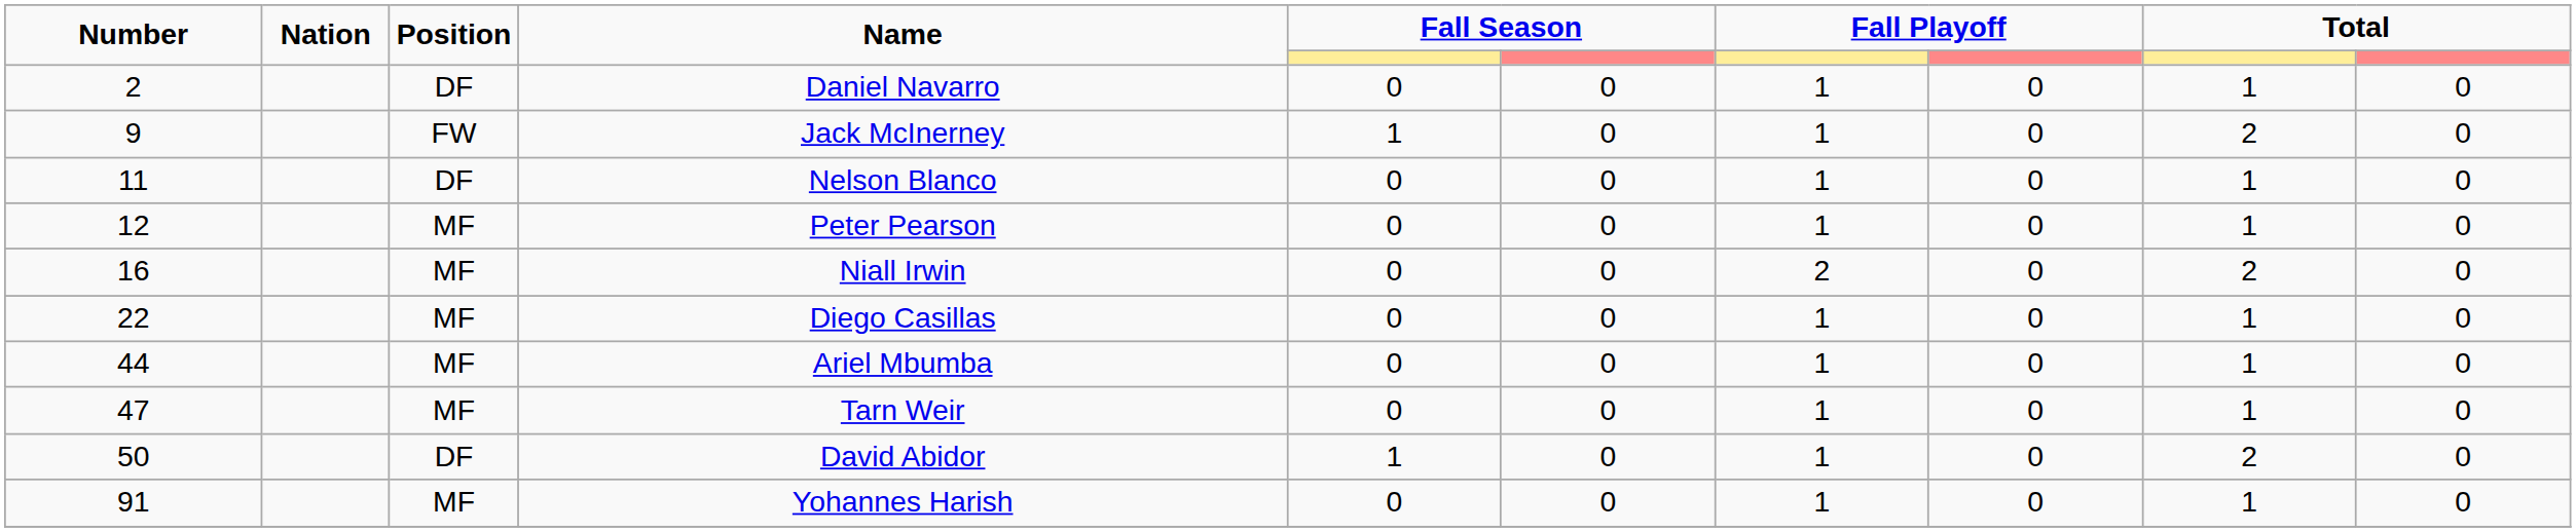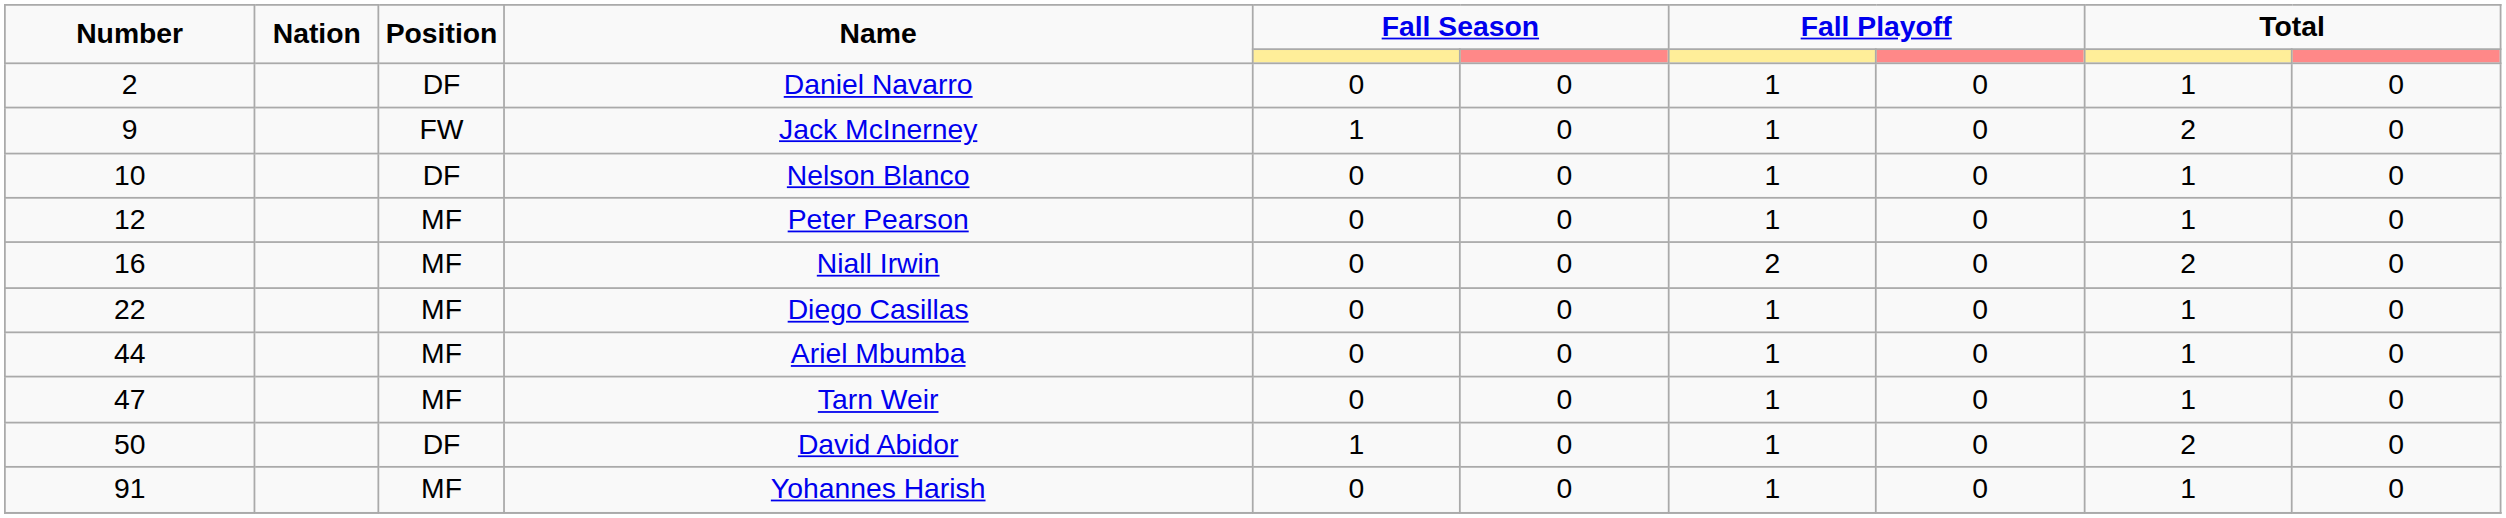Nelson Blanco | Number: 11 -> 10
